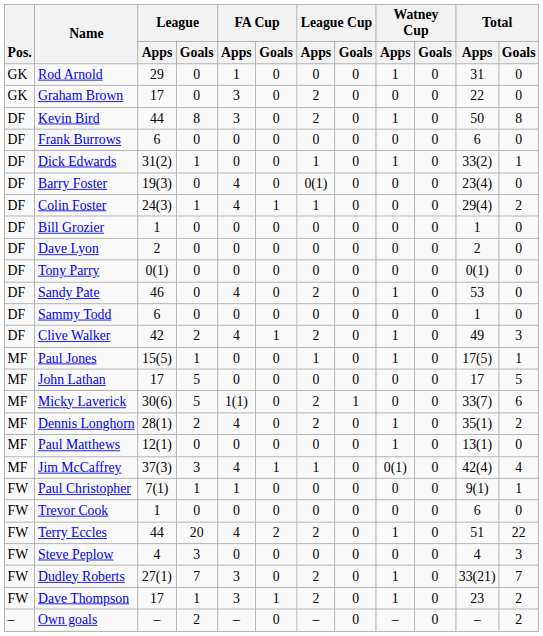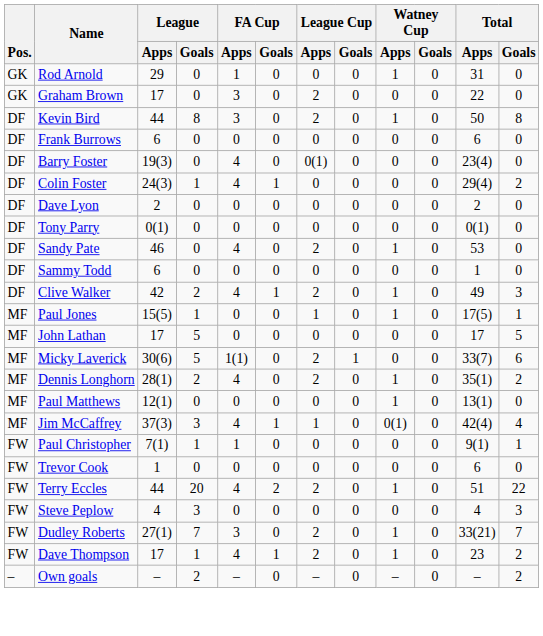- row: DF | Dick Edwards | 31(2) | 1 | 0 | 0 | 1 | 0 | 1 | 0 | 33(2) | 1
Colin Foster | League Cup / Apps: 1 -> 0
- row: DF | Bill Grozier | 1 | 0 | 0 | 0 | 0 | 0 | 0 | 0 | 1 | 0
Dave Thompson | FA Cup / Apps: 3 -> 4
